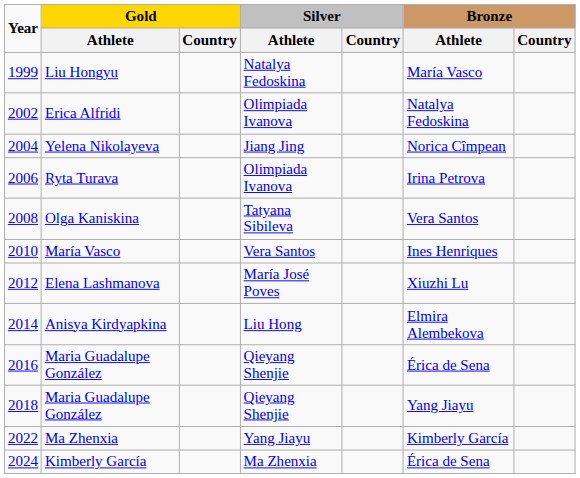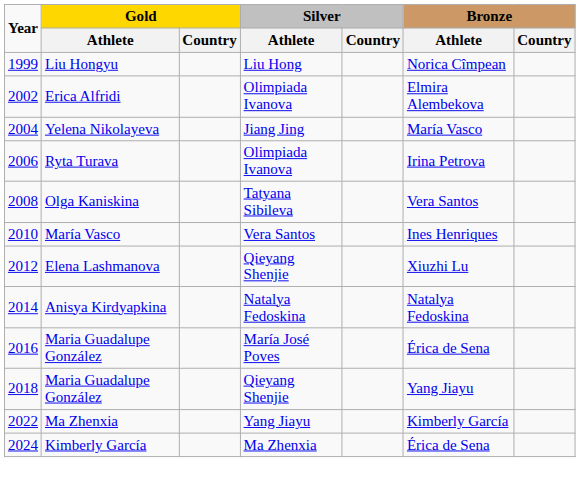Liu Hongyu | Silver / Athlete: Natalya Fedoskina -> Liu Hong
Liu Hongyu | Bronze / Athlete: María Vasco -> Norica Cîmpean
Erica Alfridi | Bronze / Athlete: Natalya Fedoskina -> Elmira Alembekova
Yelena Nikolayeva | Bronze / Athlete: Norica Cîmpean -> María Vasco
Elena Lashmanova | Silver / Athlete: María José Poves -> Qieyang Shenjie
Anisya Kirdyapkina | Silver / Athlete: Liu Hong -> Natalya Fedoskina
Anisya Kirdyapkina | Bronze / Athlete: Elmira Alembekova -> Natalya Fedoskina
2016 / Maria Guadalupe González | Silver / Athlete: Qieyang Shenjie -> María José Poves
